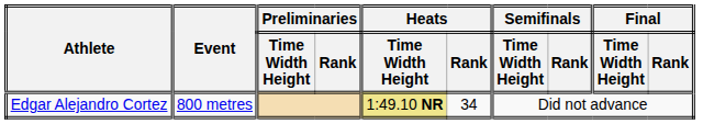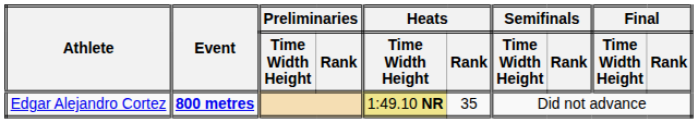Edgar Alejandro Cortez | Event: normal -> bold
Edgar Alejandro Cortez | Heats / Rank: 34 -> 35
